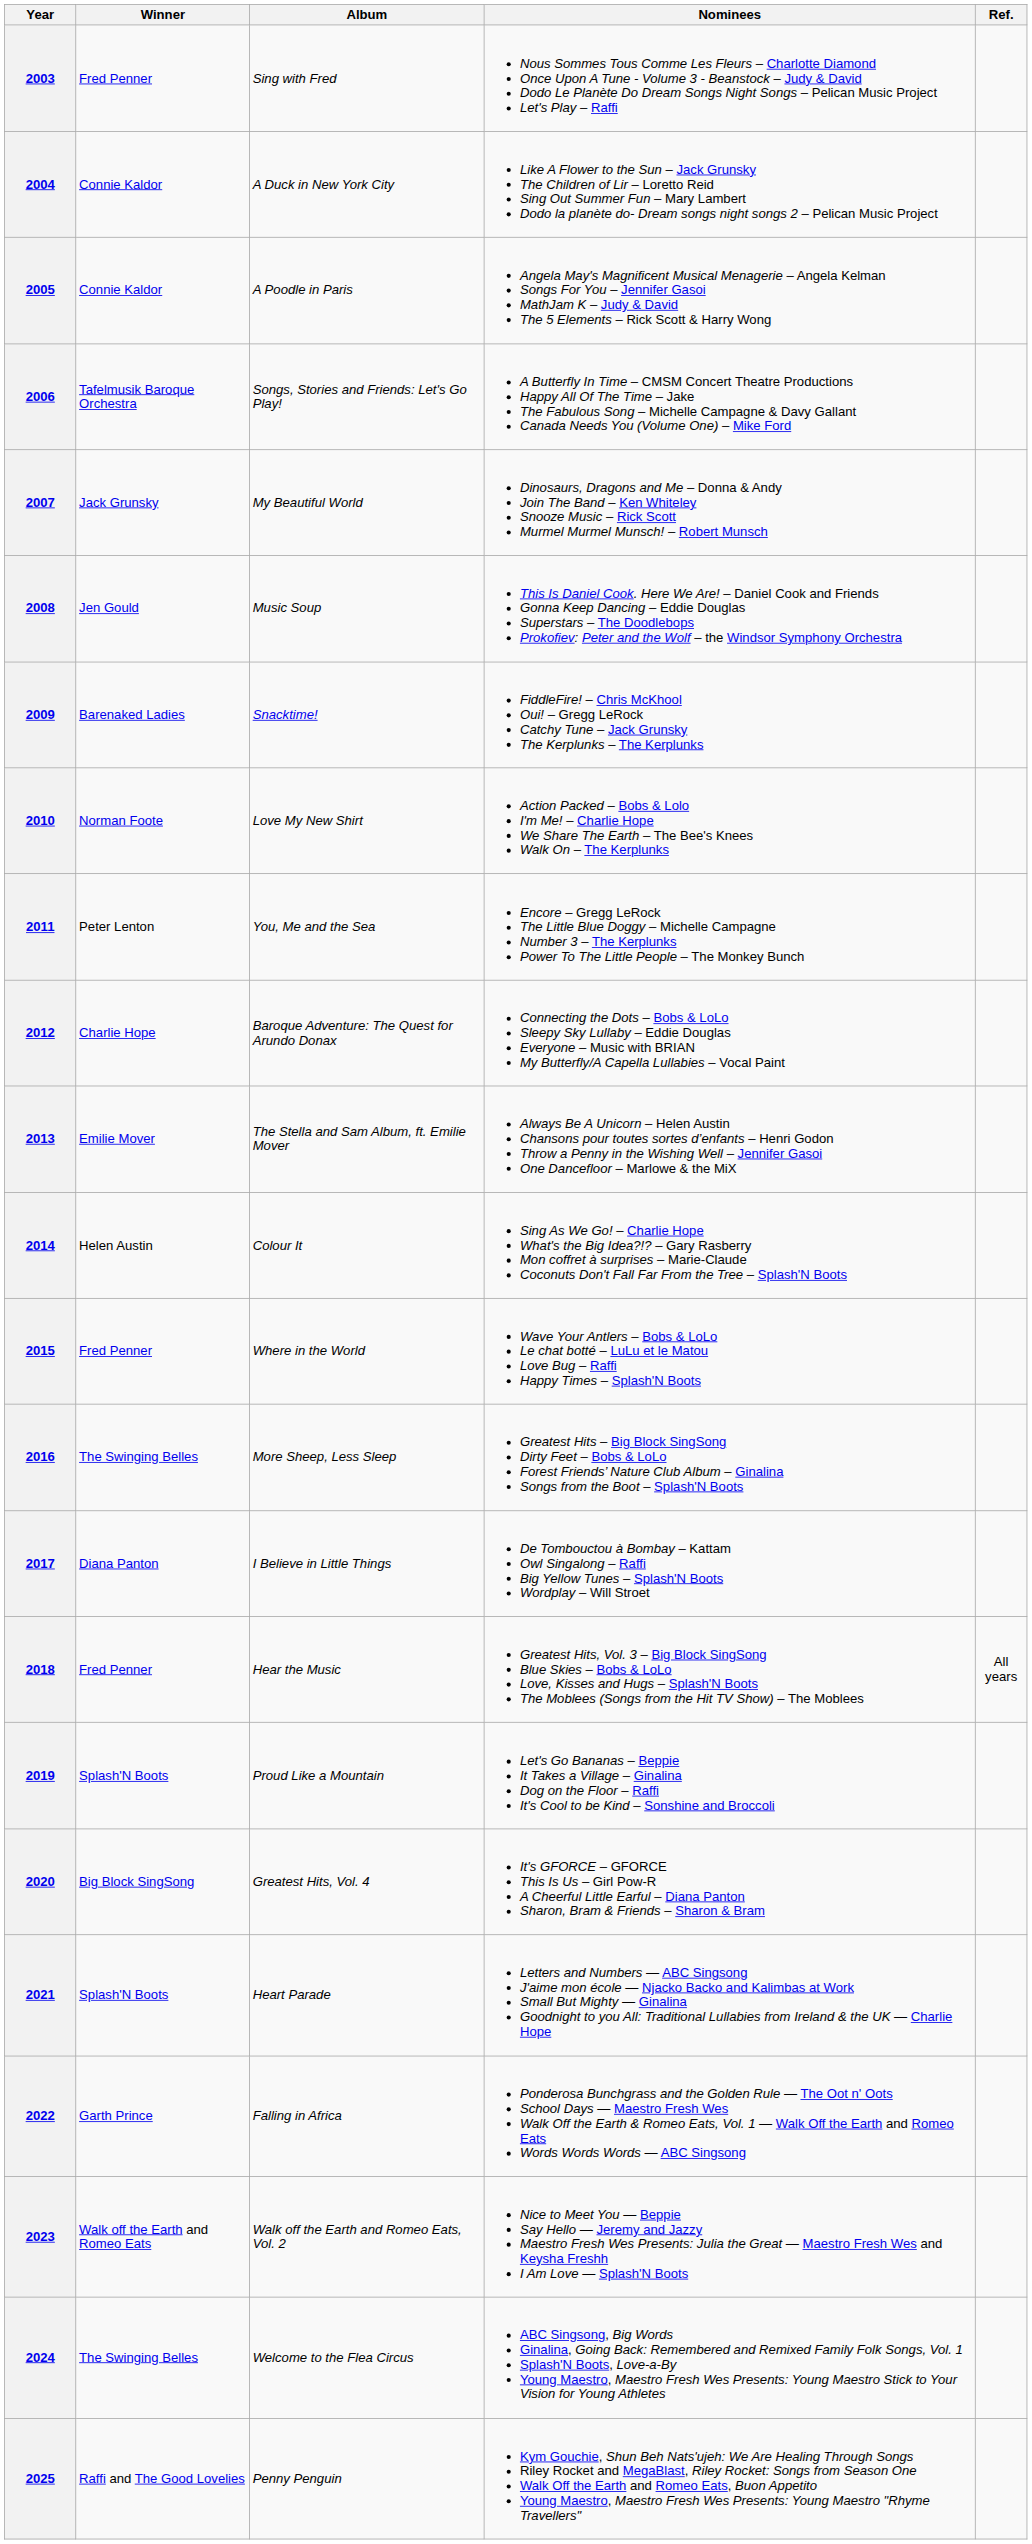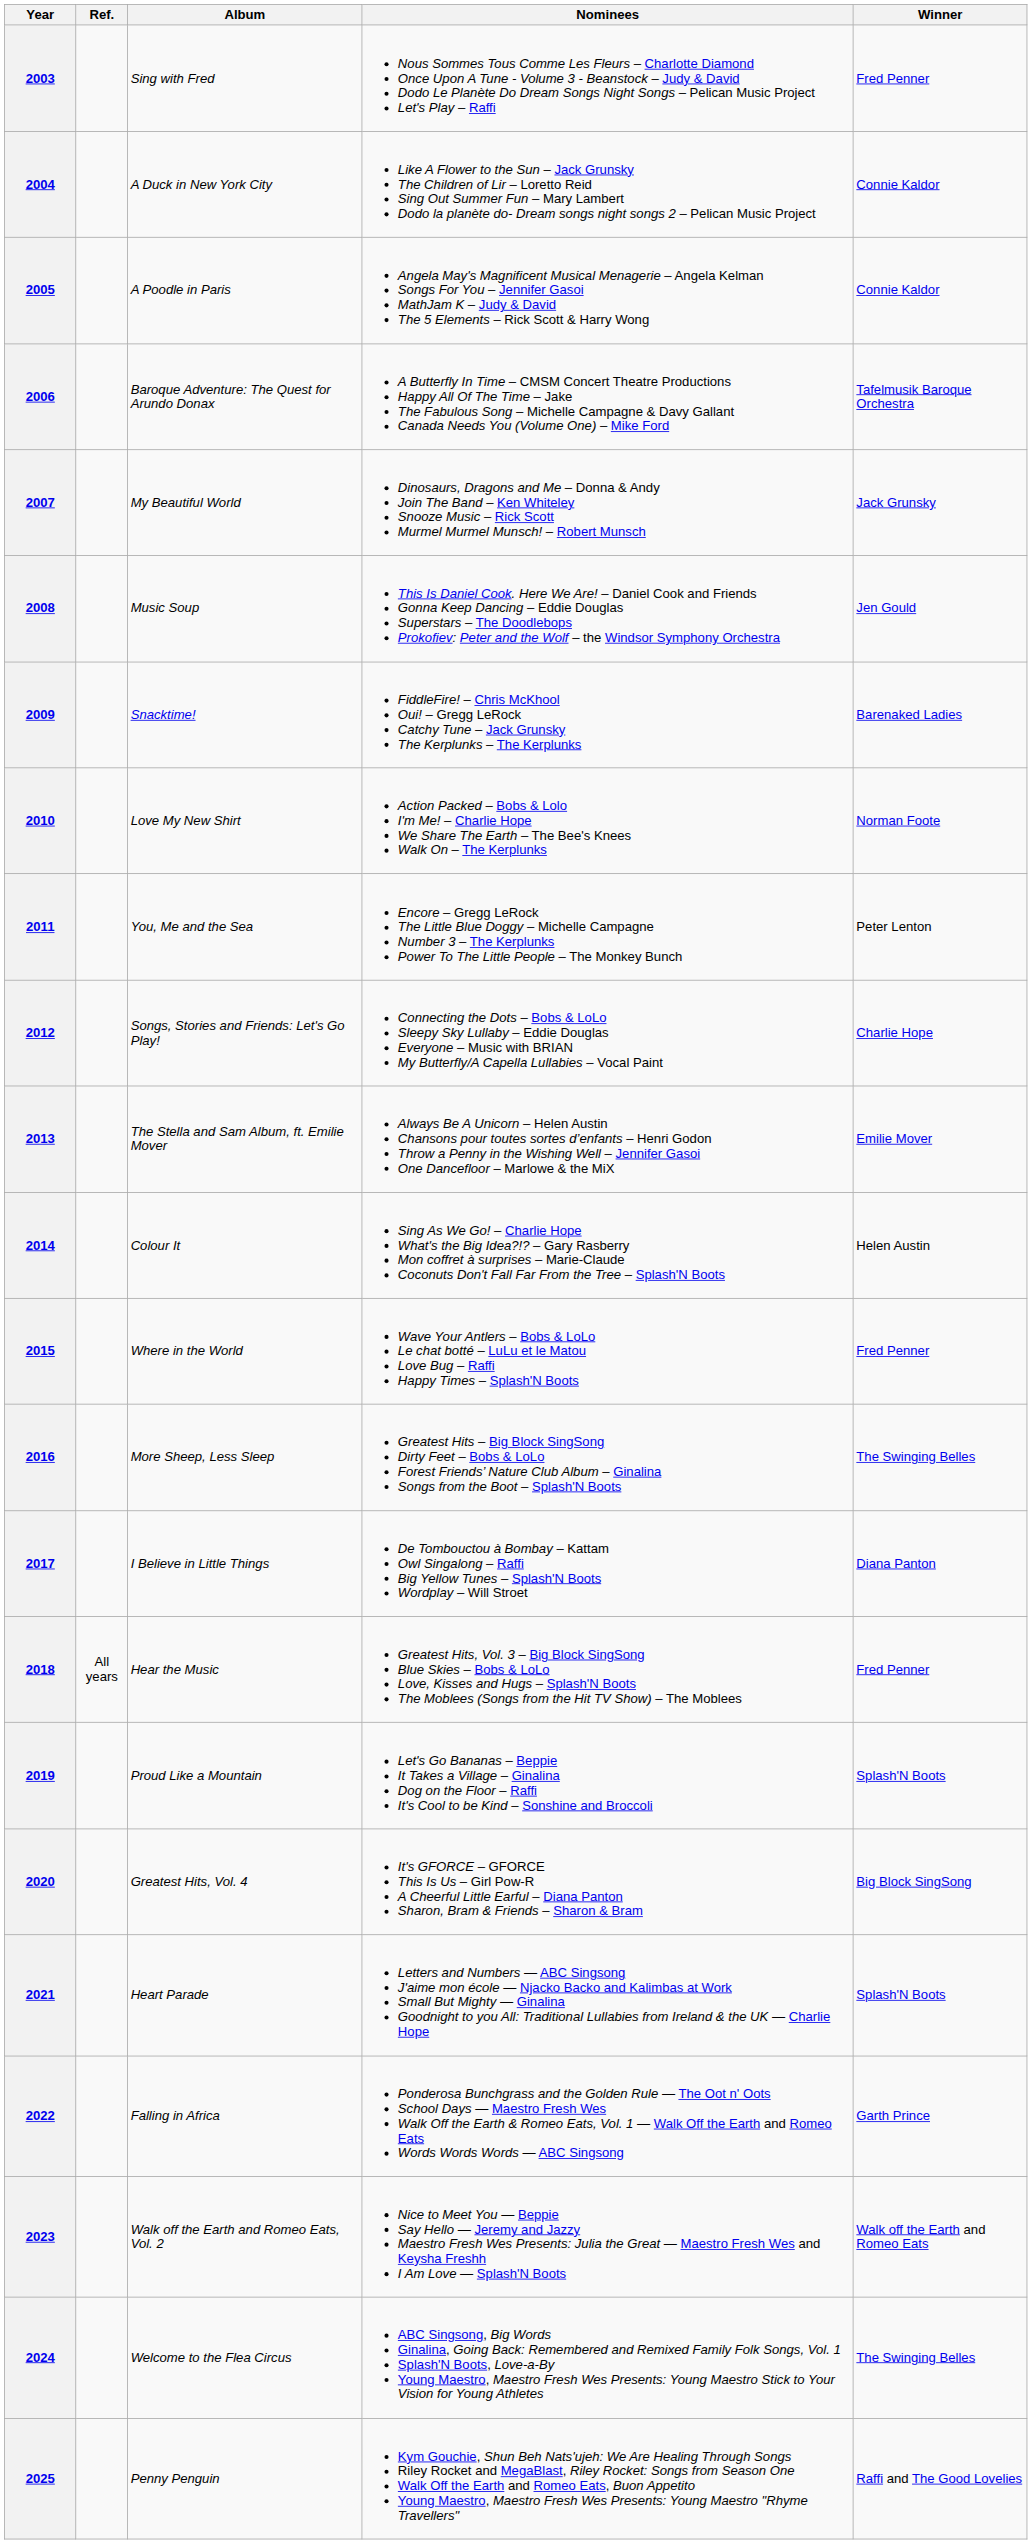columns swapped: Winner <-> Ref.
2006 | Album: Songs, Stories and Friends: Let's Go Play! -> Baroque Adventure: The Quest for Arundo Donax
2012 | Album: Baroque Adventure: The Quest for Arundo Donax -> Songs, Stories and Friends: Let's Go Play!
